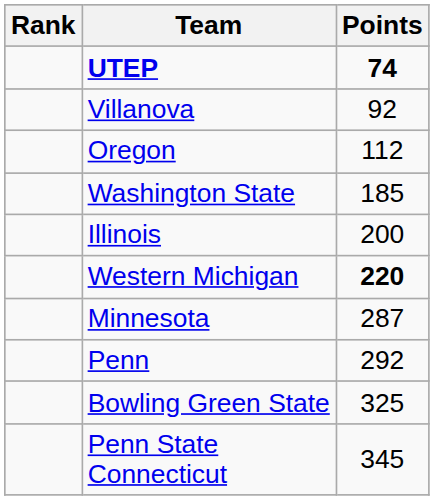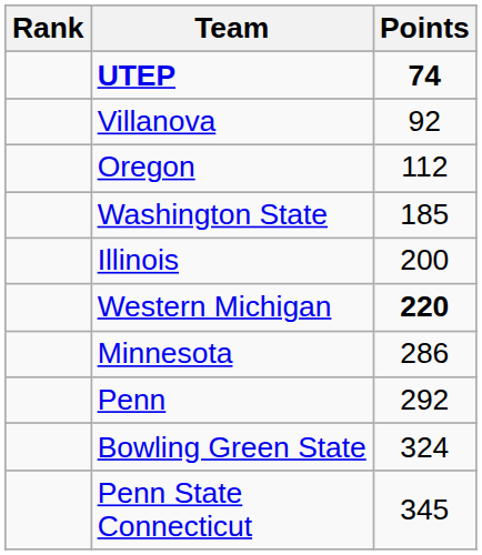Minnesota | Points: 287 -> 286
Bowling Green State | Points: 325 -> 324
